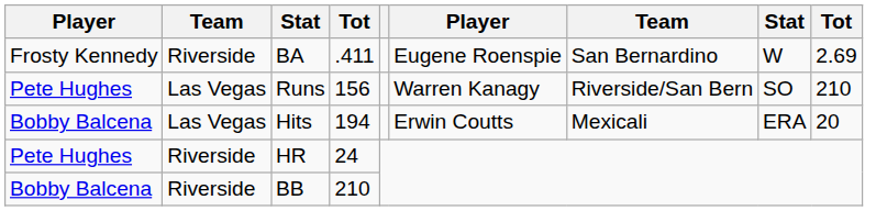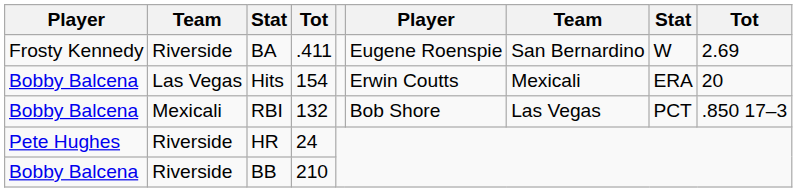- row: Pete Hughes | Las Vegas | Runs | 156 | Warren Kanagy | Riverside/San Bern | SO | 210
Hits | column 4: 194 -> 154
+ row: Bobby Balcena | Mexicali | RBI | 132 | Bob Shore | Las Vegas | PCT | .850 17–3
